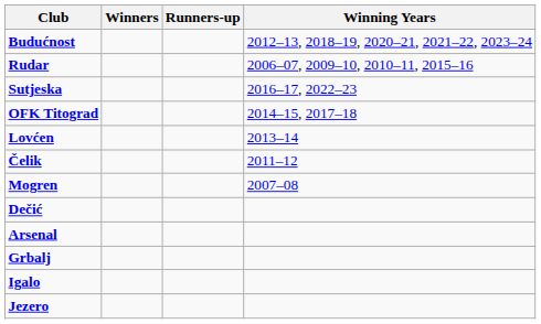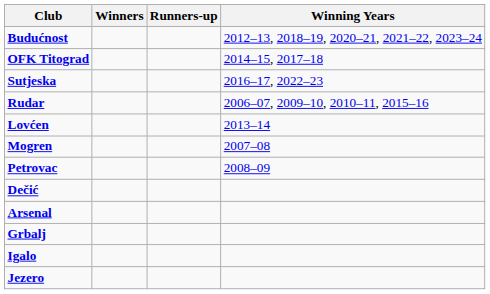rows swapped: Rudar <-> OFK Titograd
- row: Čelik | 2011–12
+ row: Petrovac | 2008–09
